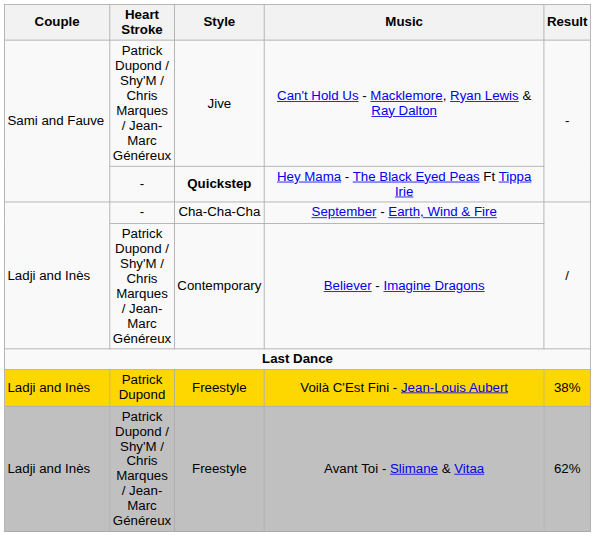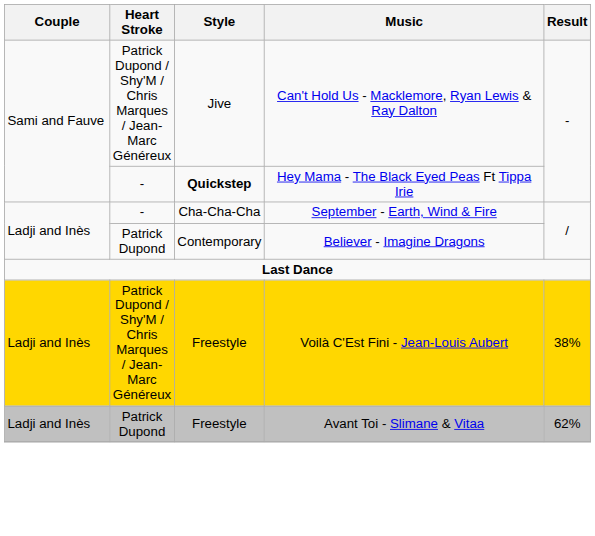Believer - Imagine Dragons | Heart Stroke: Patrick Dupond / Shy'M / Chris Marques / Jean-Marc Généreux -> Patrick Dupond
Voilà C'Est Fini - Jean-Louis Aubert | Heart Stroke: Patrick Dupond -> Patrick Dupond / Shy'M / Chris Marques / Jean-Marc Généreux
Avant Toi - Slimane & Vitaa | Heart Stroke: Patrick Dupond / Shy'M / Chris Marques / Jean-Marc Généreux -> Patrick Dupond
